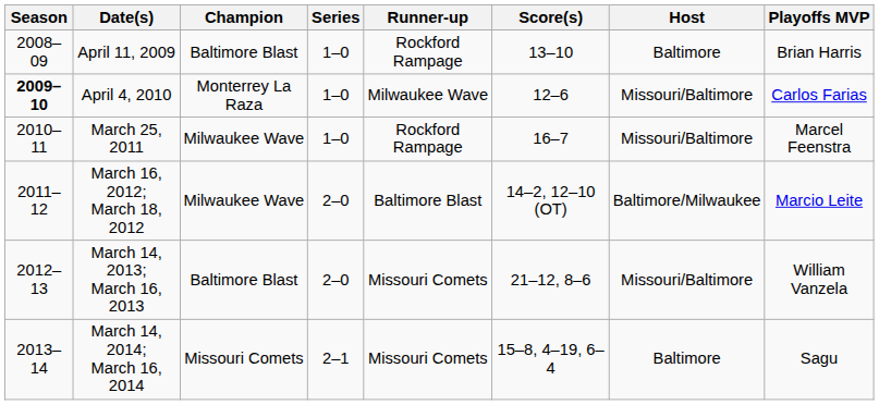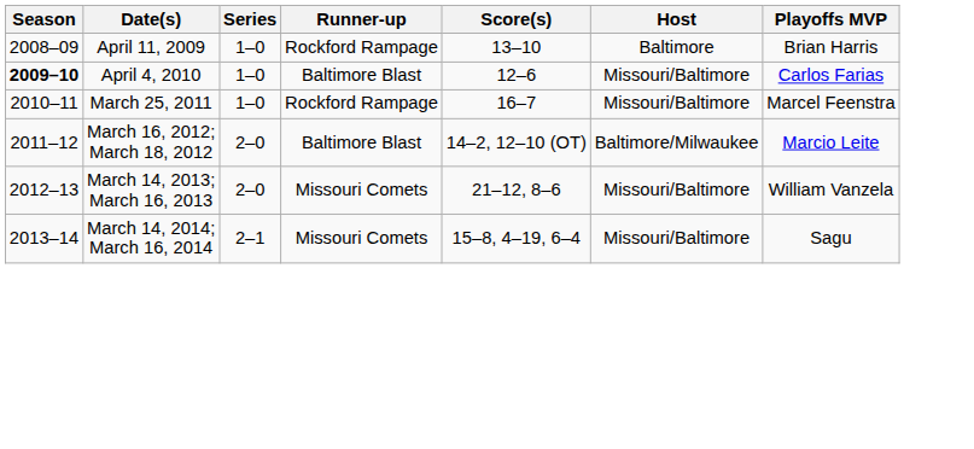- column: Champion | Baltimore Blast | Monterrey La Raza | Milwaukee Wave | Milwaukee Wave | Baltimore Blast | Missouri Comets
April 4, 2010 | Runner-up: Milwaukee Wave -> Baltimore Blast
March 14, 2014; March 16, 2014 | Host: Baltimore -> Missouri/Baltimore
